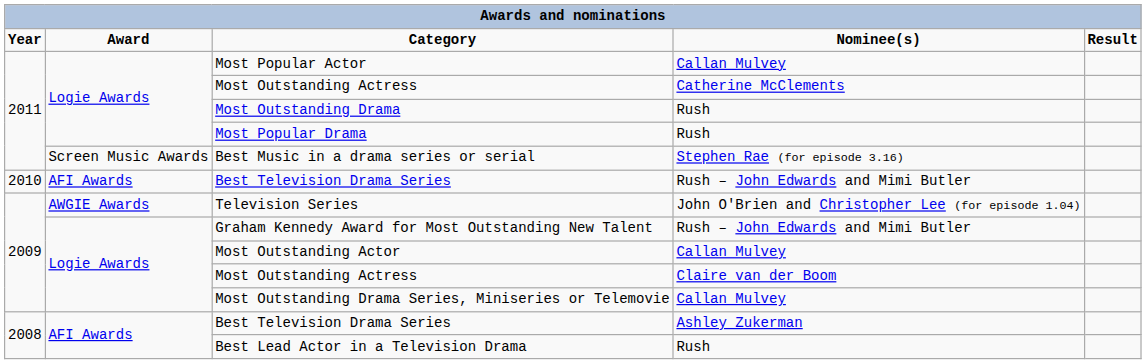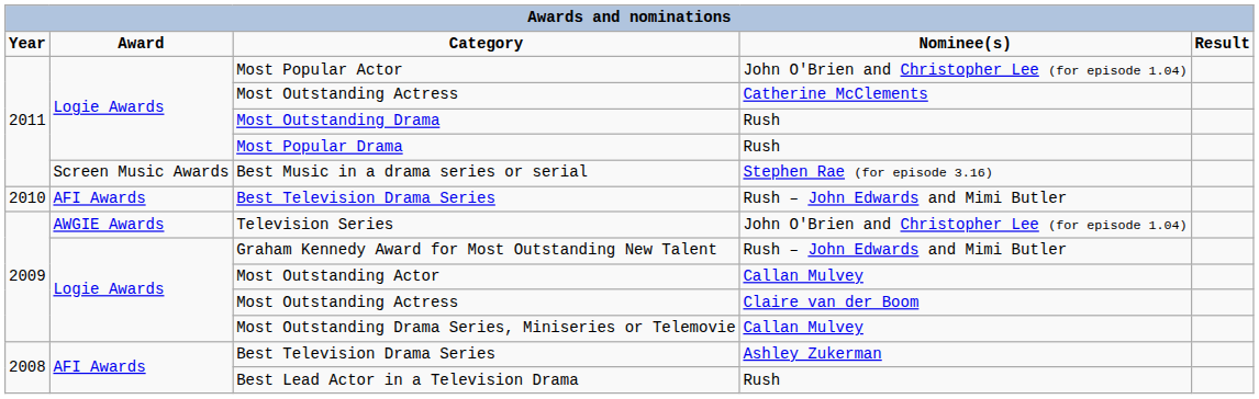Most Popular Actor | Nominee(s): Callan Mulvey -> John O'Brien and Christopher Lee (for episode 1.04)
